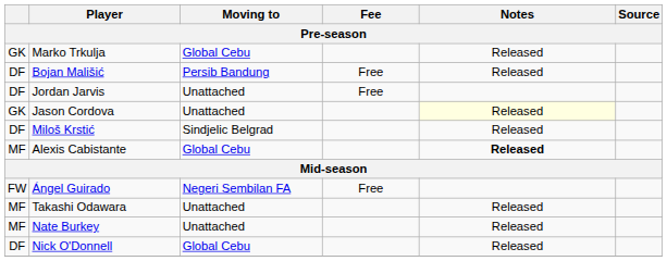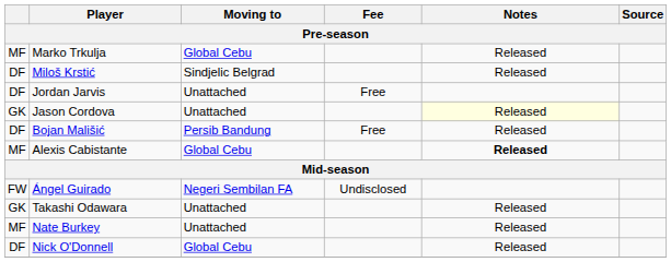Marko Trkulja | column 1: GK -> MF
rows swapped: Bojan Mališić <-> Miloš Krstić
Ángel Guirado | Fee: Free -> Undisclosed
Takashi Odawara | column 1: MF -> GK
